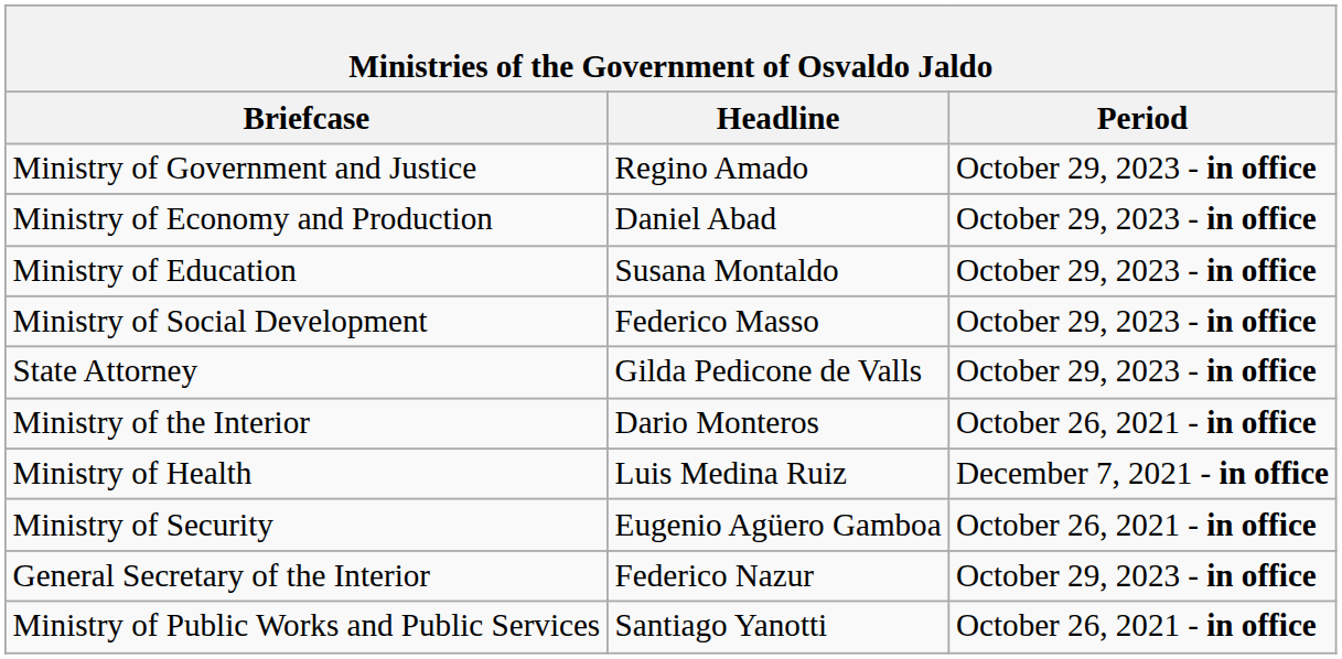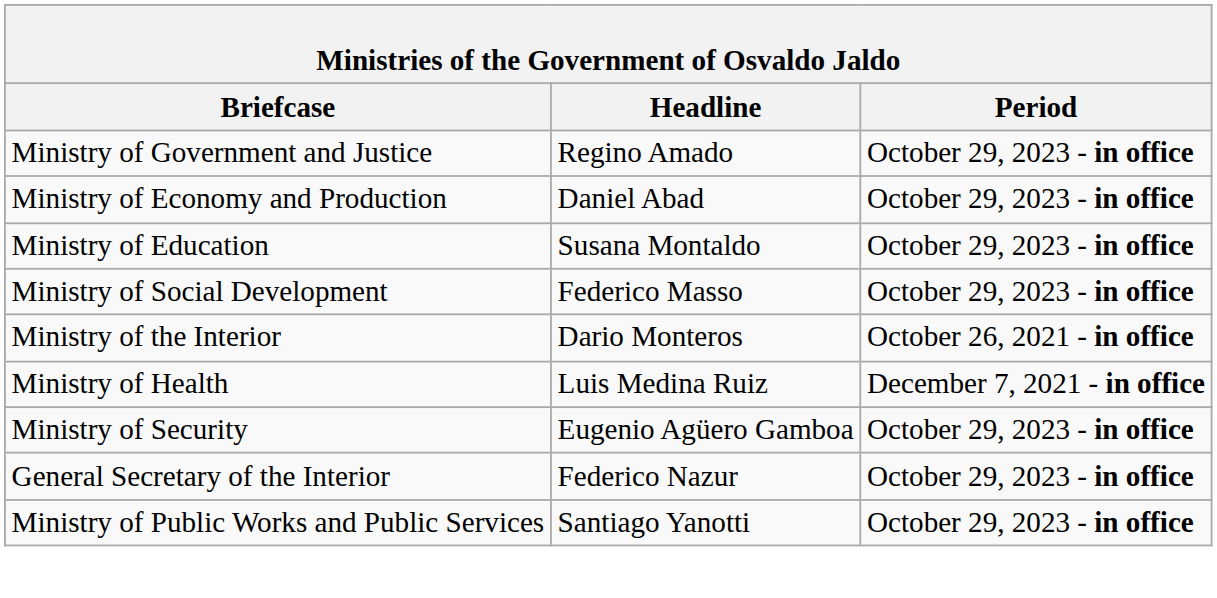- row: State Attorney | Gilda Pedicone de Valls | October 29, 2023 - in office
Ministry of Security | Period: October 26, 2021 - in office -> October 29, 2023 - in office
Ministry of Public Works and Public Services | Period: October 26, 2021 - in office -> October 29, 2023 - in office
